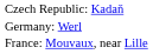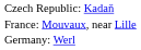rows swapped: Germany: Werl <-> France: Mouvaux, near Lille
